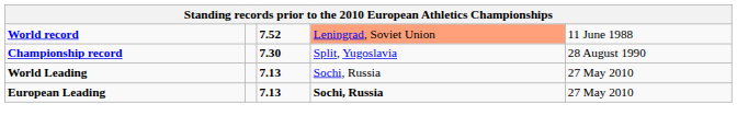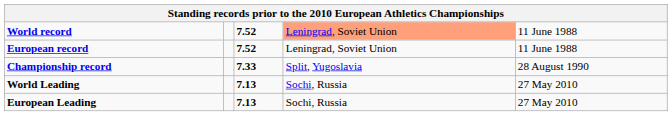+ row: European record | 7.52 | Leningrad, Soviet Union | 11 June 1988
Championship record | column 3: 7.30 -> 7.33
European Leading | column 4: bold -> normal
